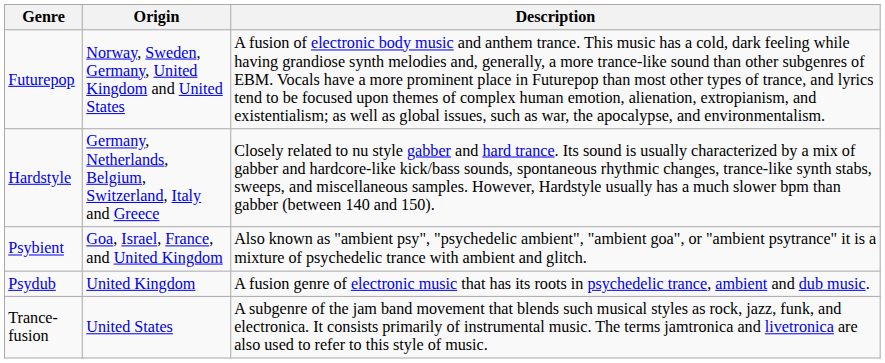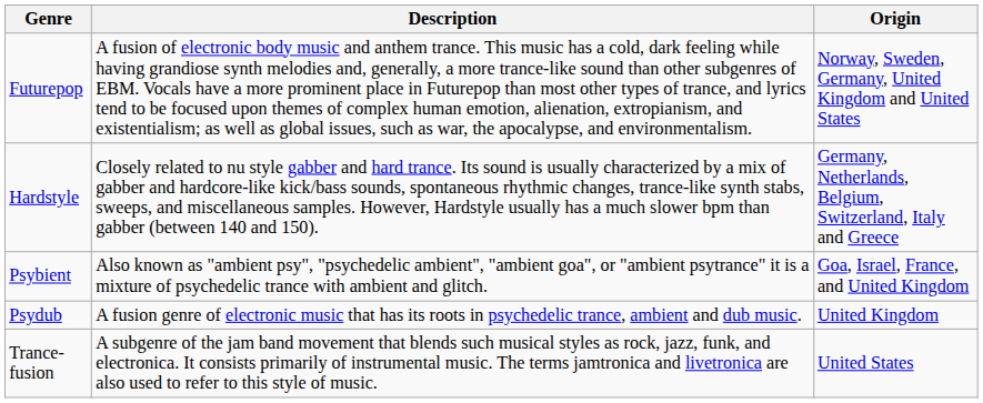columns swapped: Description <-> Origin
